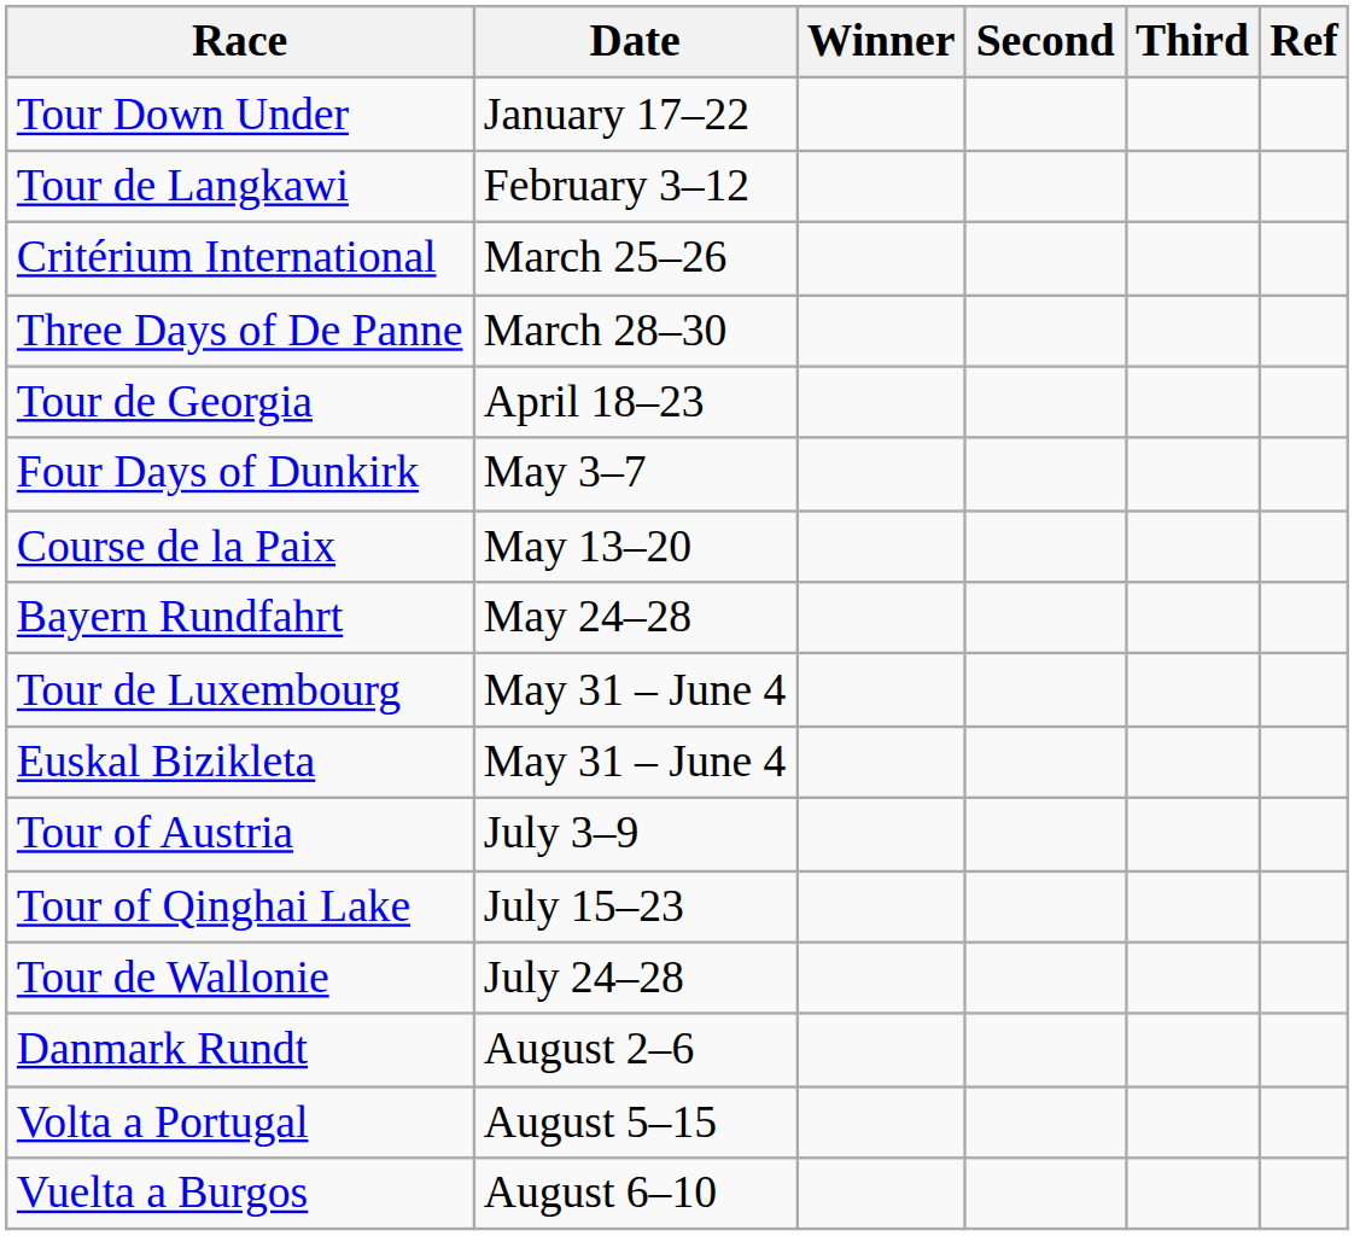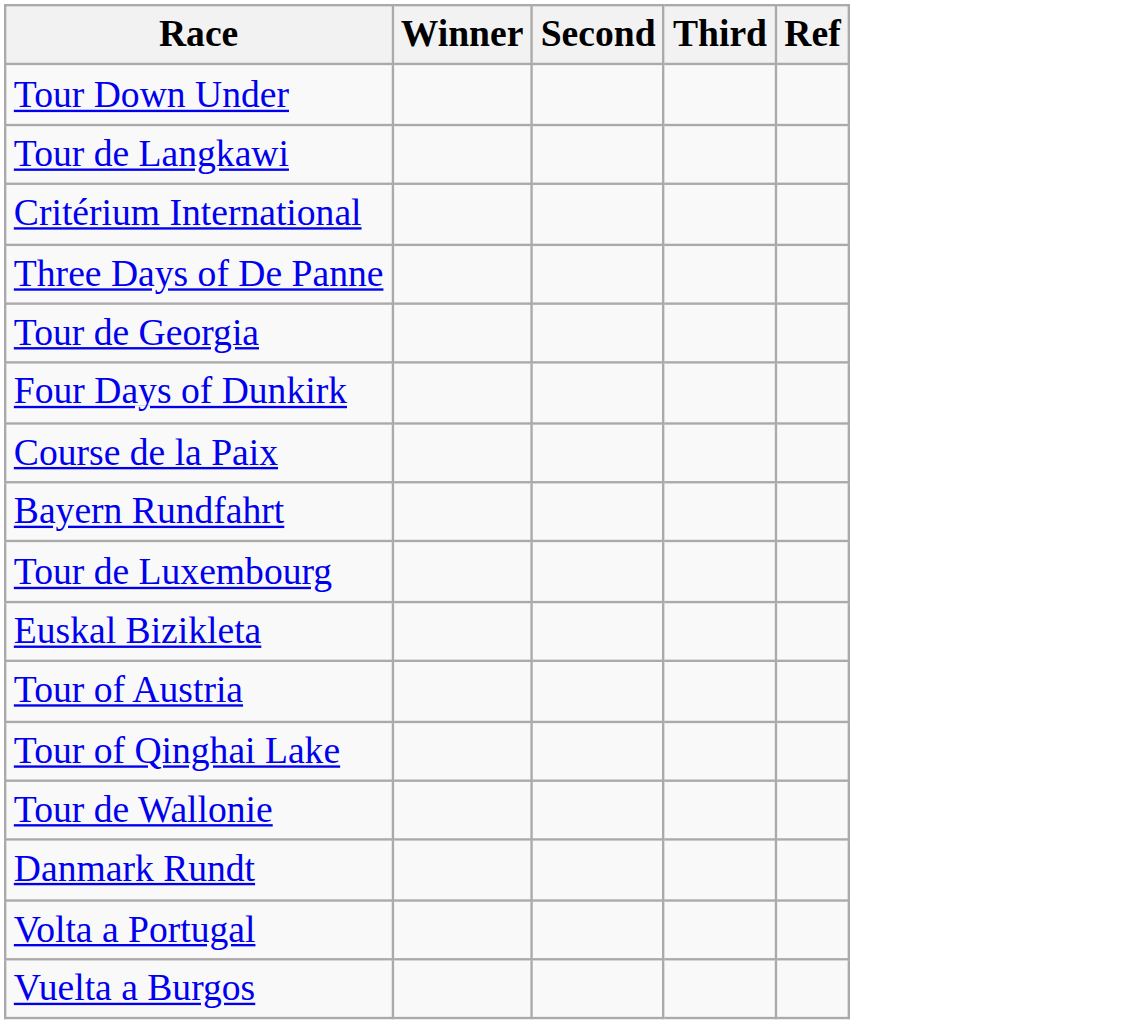- column: Date | January 17–22 | February 3–12 | March 25–26 | March 28–30 | April 18–23 | May 3–7 | May 13–20 | May 24–28 | May 31 – June 4 | May 31 – June 4 | July 3–9 | July 15–23 | July 24–28 | August 2–6 | August 5–15 | August 6–10
